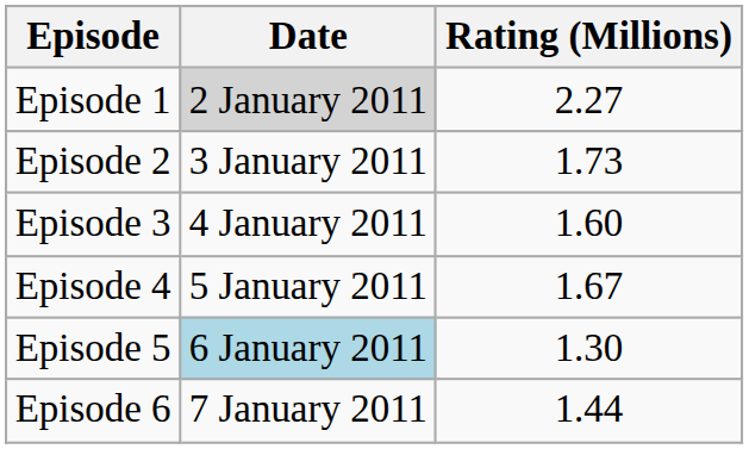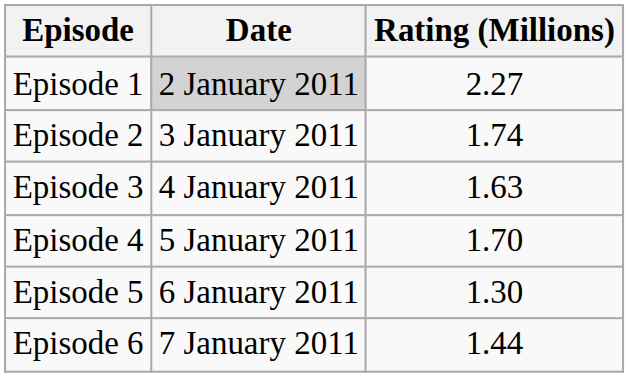Episode 2 | Rating (Millions): 1.73 -> 1.74
Episode 3 | Rating (Millions): 1.60 -> 1.63
Episode 4 | Rating (Millions): 1.67 -> 1.70
Episode 5 | Date: lightblue background -> no background
